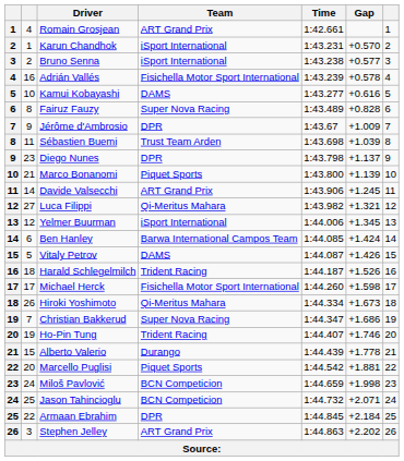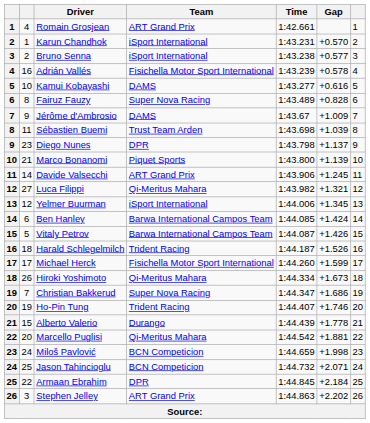Jérôme d'Ambrosio | Team: DPR -> DAMS
Vitaly Petrov | Team: DAMS -> Barwa International Campos Team
Michael Herck | Gap: +1.598 -> +1.599
Marcello Puglisi | Team: Piquet Sports -> Qi-Meritus Mahara
